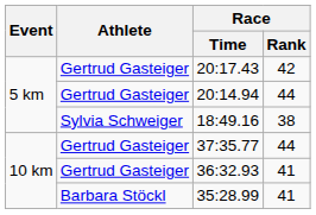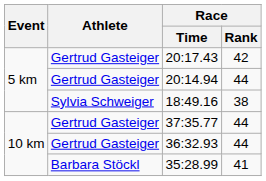36:32.93 | Race / Rank: 41 -> 44
